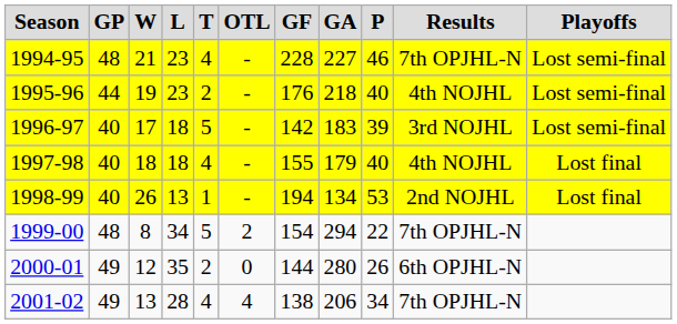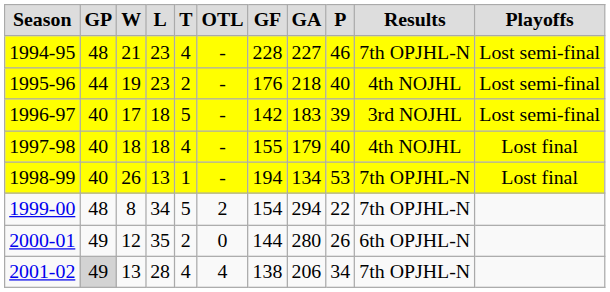1998-99 | Results: 2nd NOJHL -> 7th OPJHL-N
2001-02 | GP: no background -> lightgrey background
